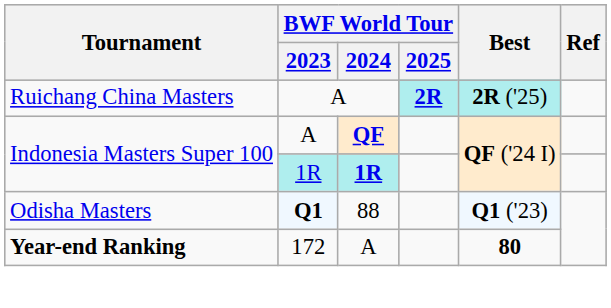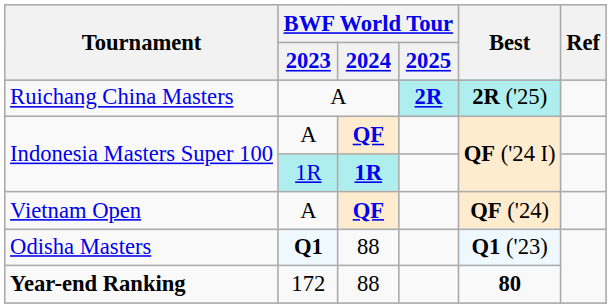+ row: Vietnam Open | A | QF | QF ('24)
Year-end Ranking | BWF World Tour / 2024: A -> 88
